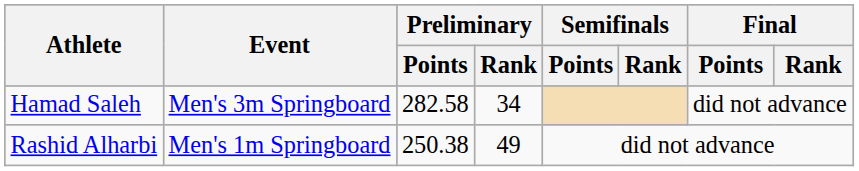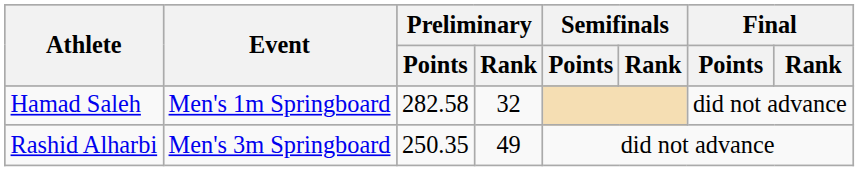Hamad Saleh | Event: Men's 3m Springboard -> Men's 1m Springboard
Hamad Saleh | Preliminary / Rank: 34 -> 32
Rashid Alharbi | Event: Men's 1m Springboard -> Men's 3m Springboard
Rashid Alharbi | Preliminary / Points: 250.38 -> 250.35
